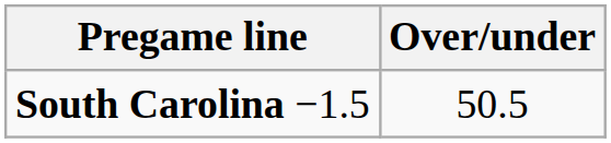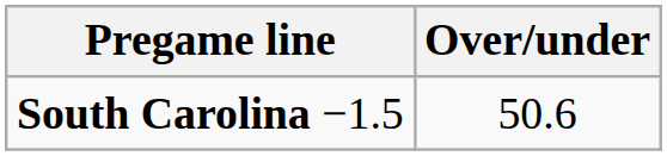South Carolina −1.5 | Over/under: 50.5 -> 50.6
